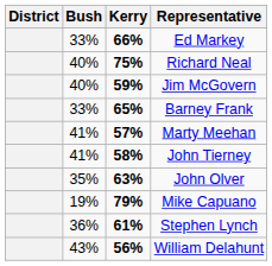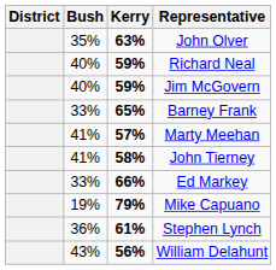rows swapped: John Olver <-> Ed Markey
Richard Neal | Kerry: 75% -> 59%
